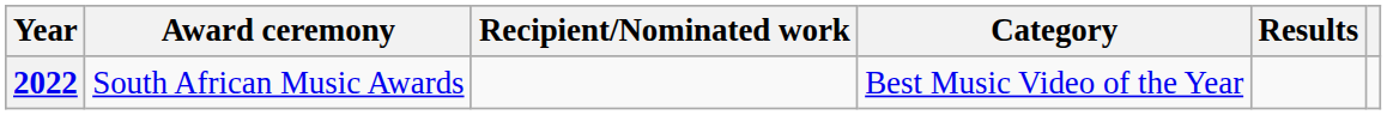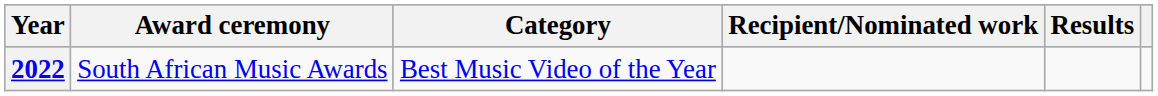columns swapped: Category <-> Recipient/Nominated work
